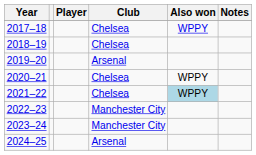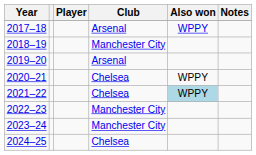2017–18 | Club: Chelsea -> Arsenal
2018–19 | Club: Chelsea -> Manchester City
2024–25 | Club: Arsenal -> Chelsea
